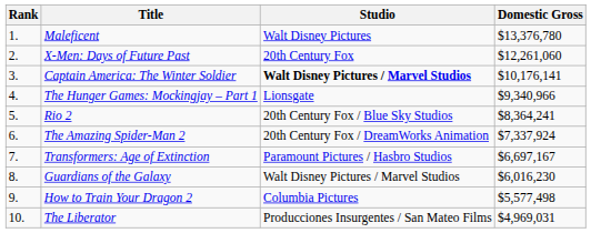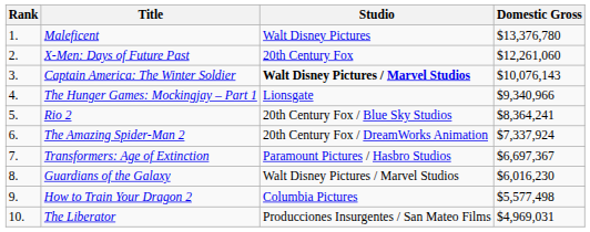Captain America: The Winter Soldier | Domestic Gross: $10,176,141 -> $10,076,143
Transformers: Age of Extinction | Domestic Gross: $6,697,167 -> $6,697,367
